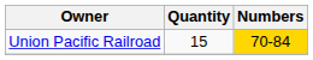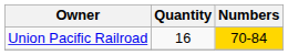Union Pacific Railroad | Quantity: 15 -> 16
